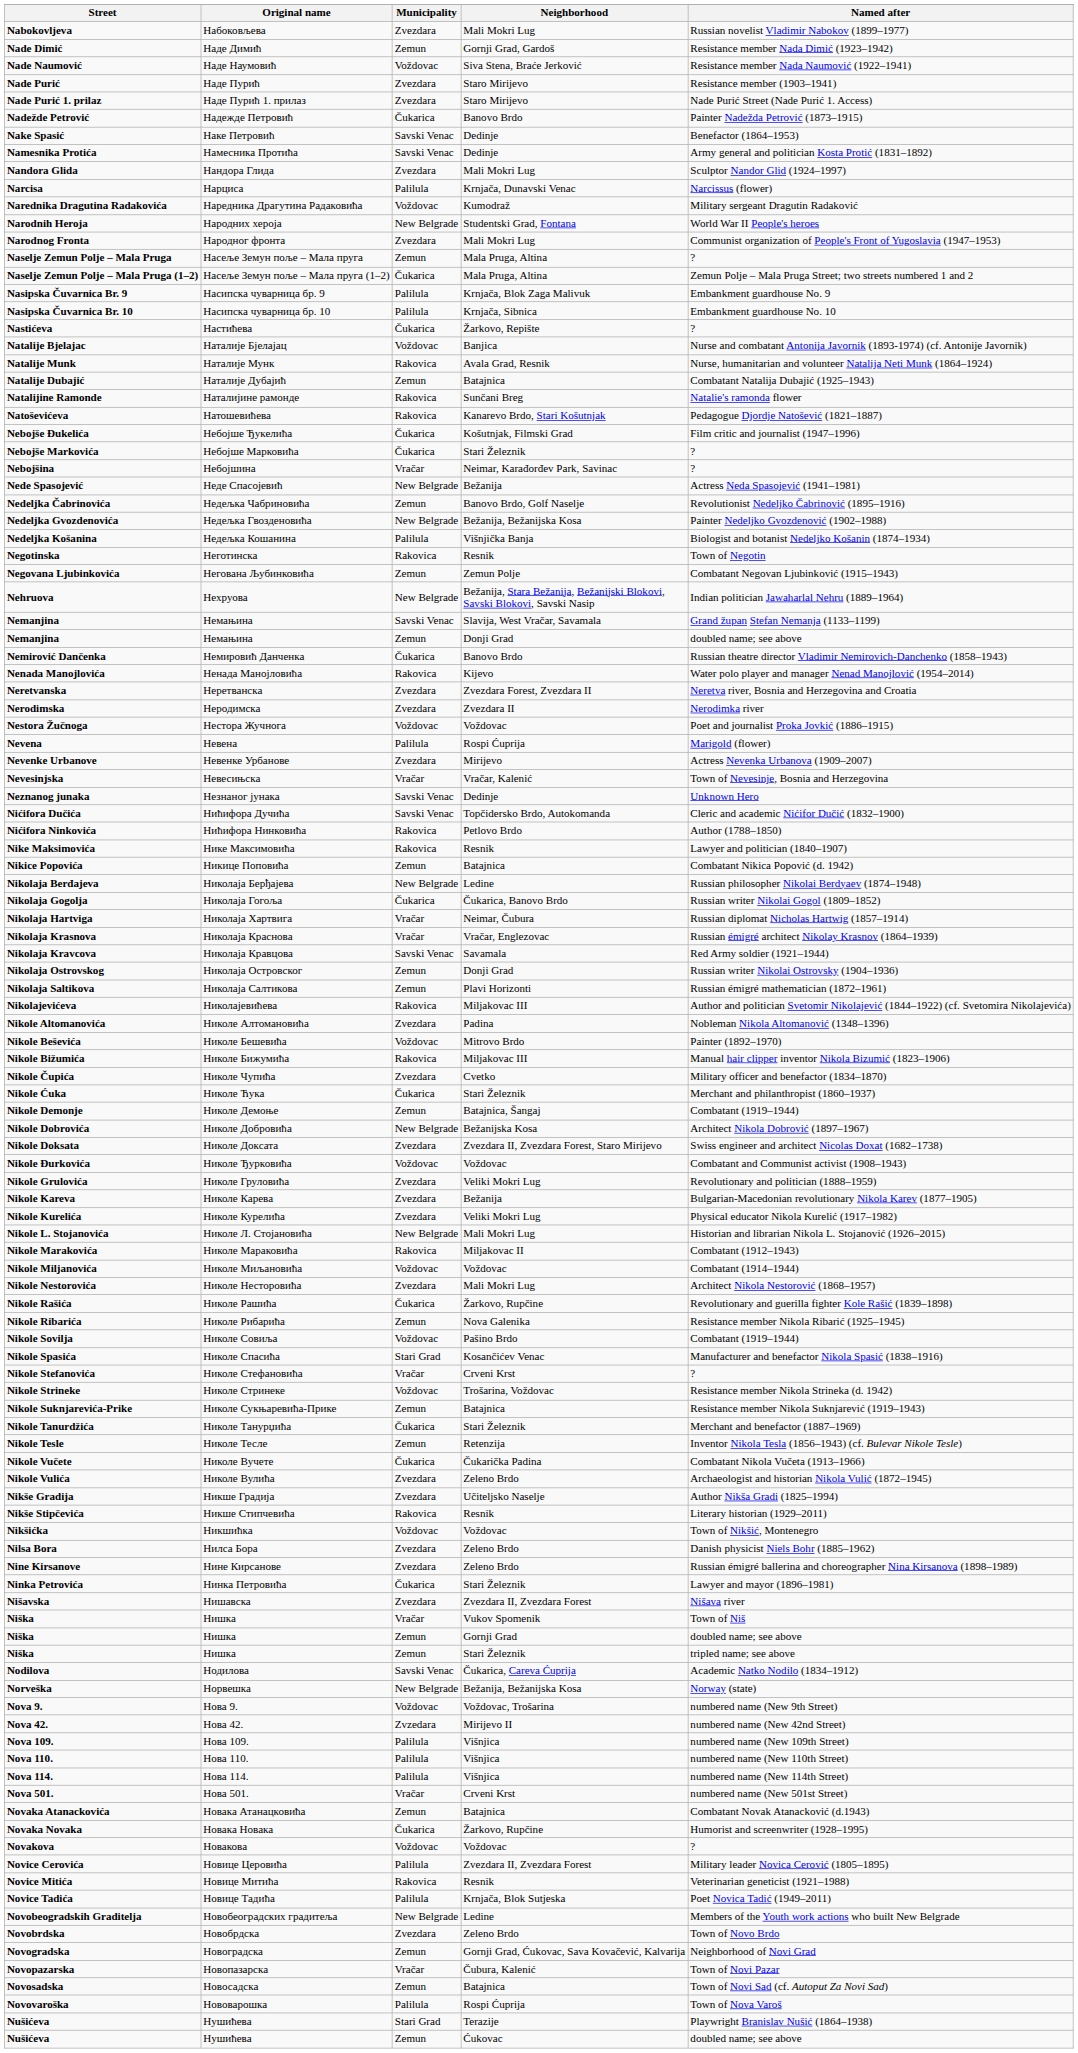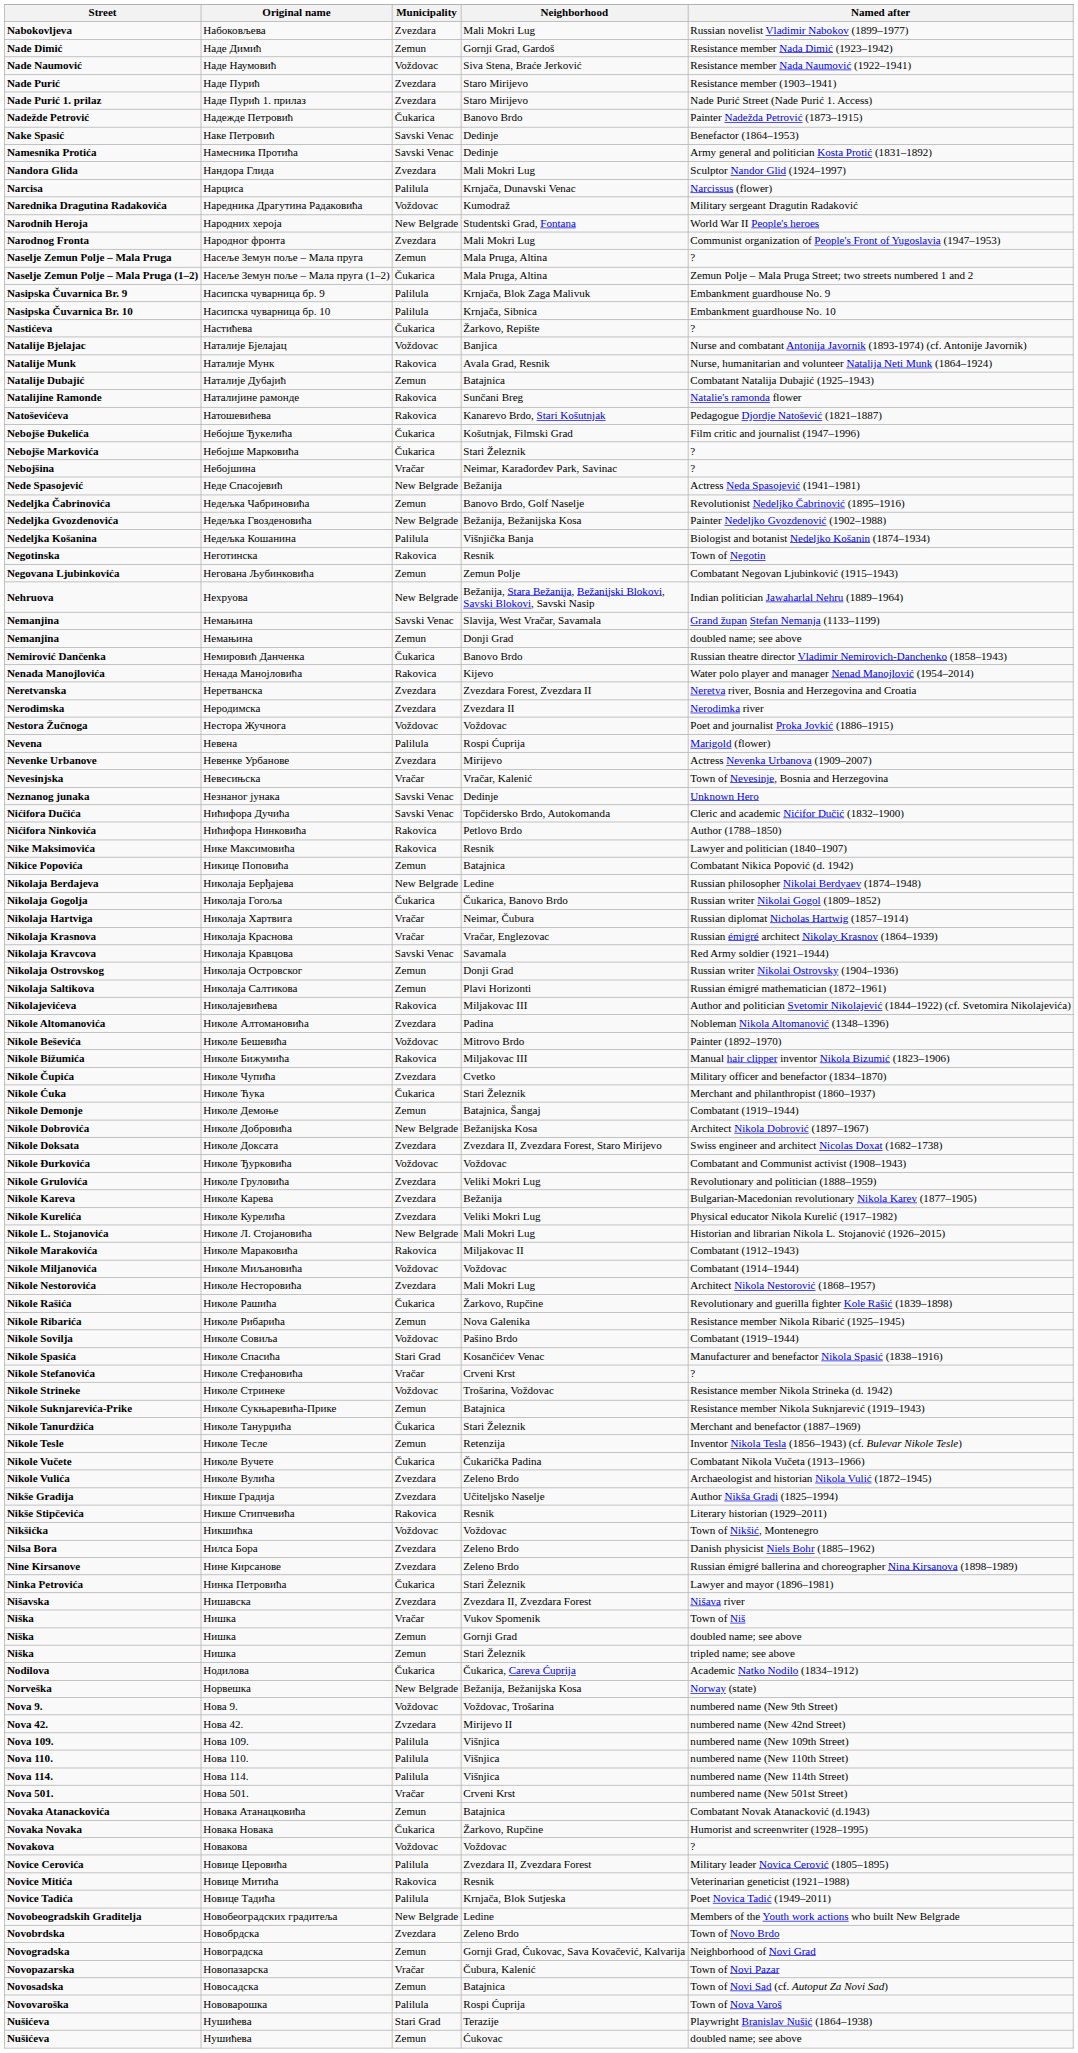Nodilova | Municipality: Savski Venac -> Čukarica
